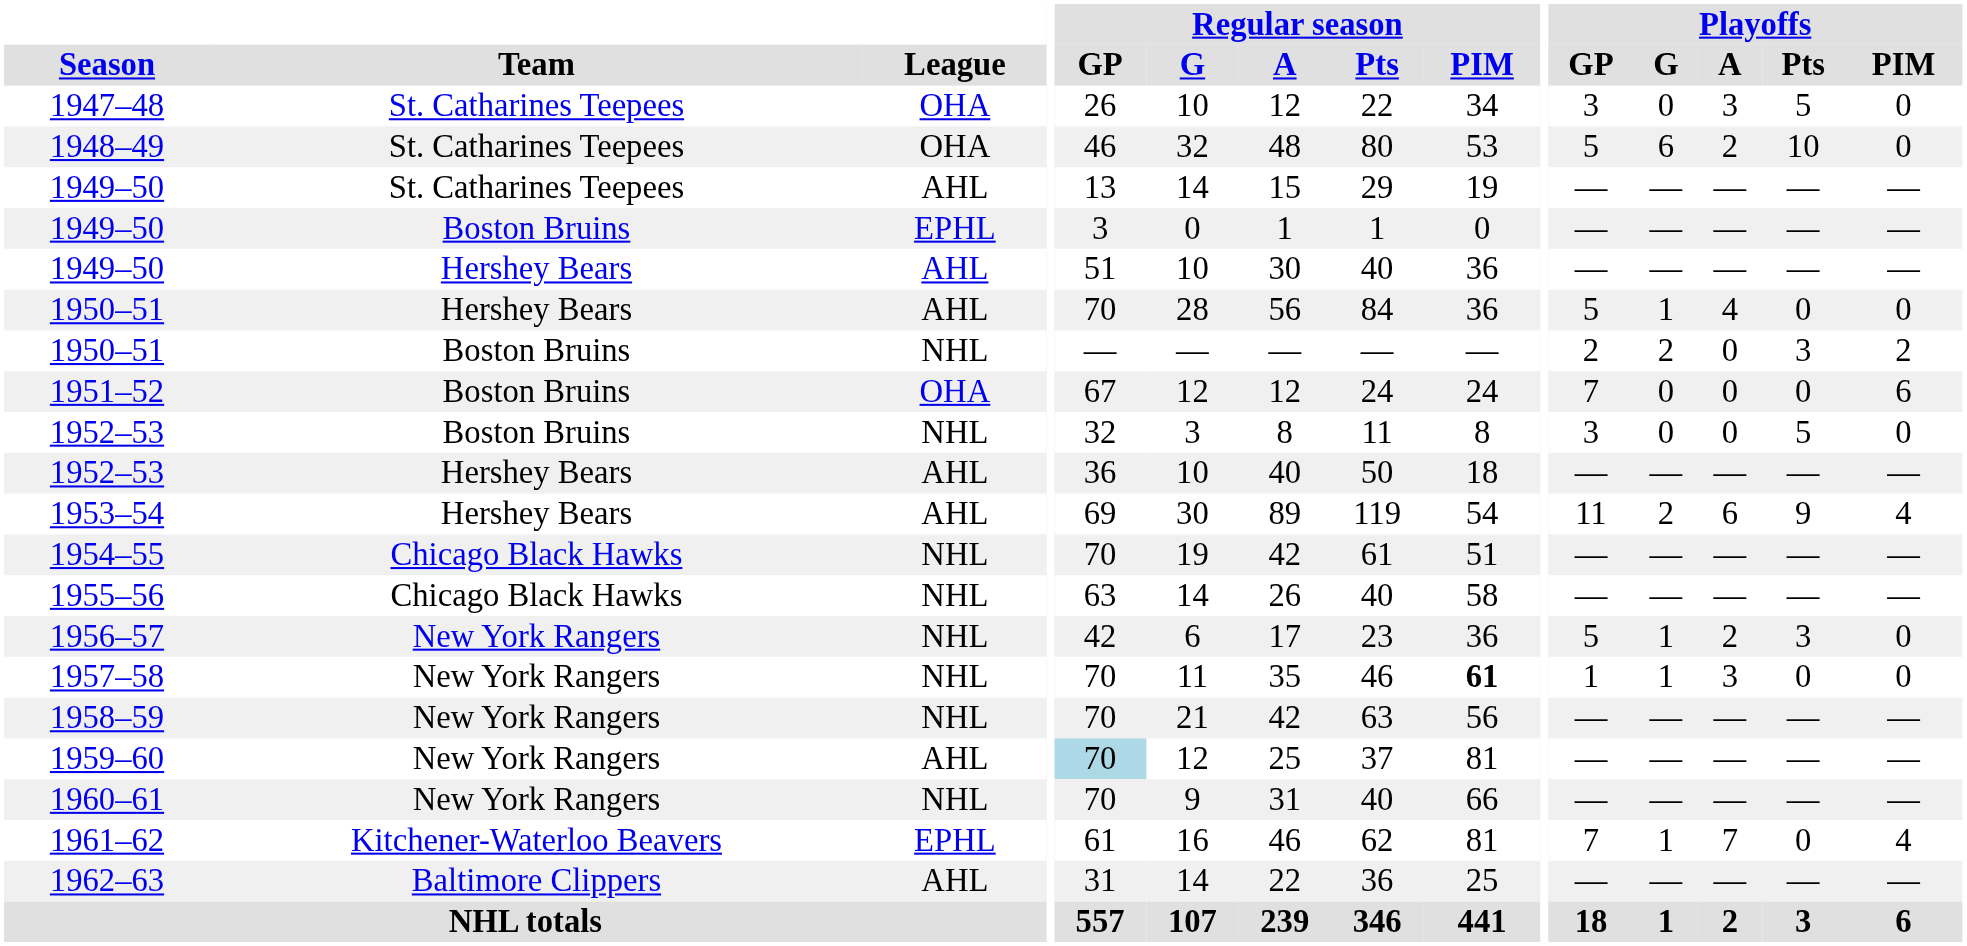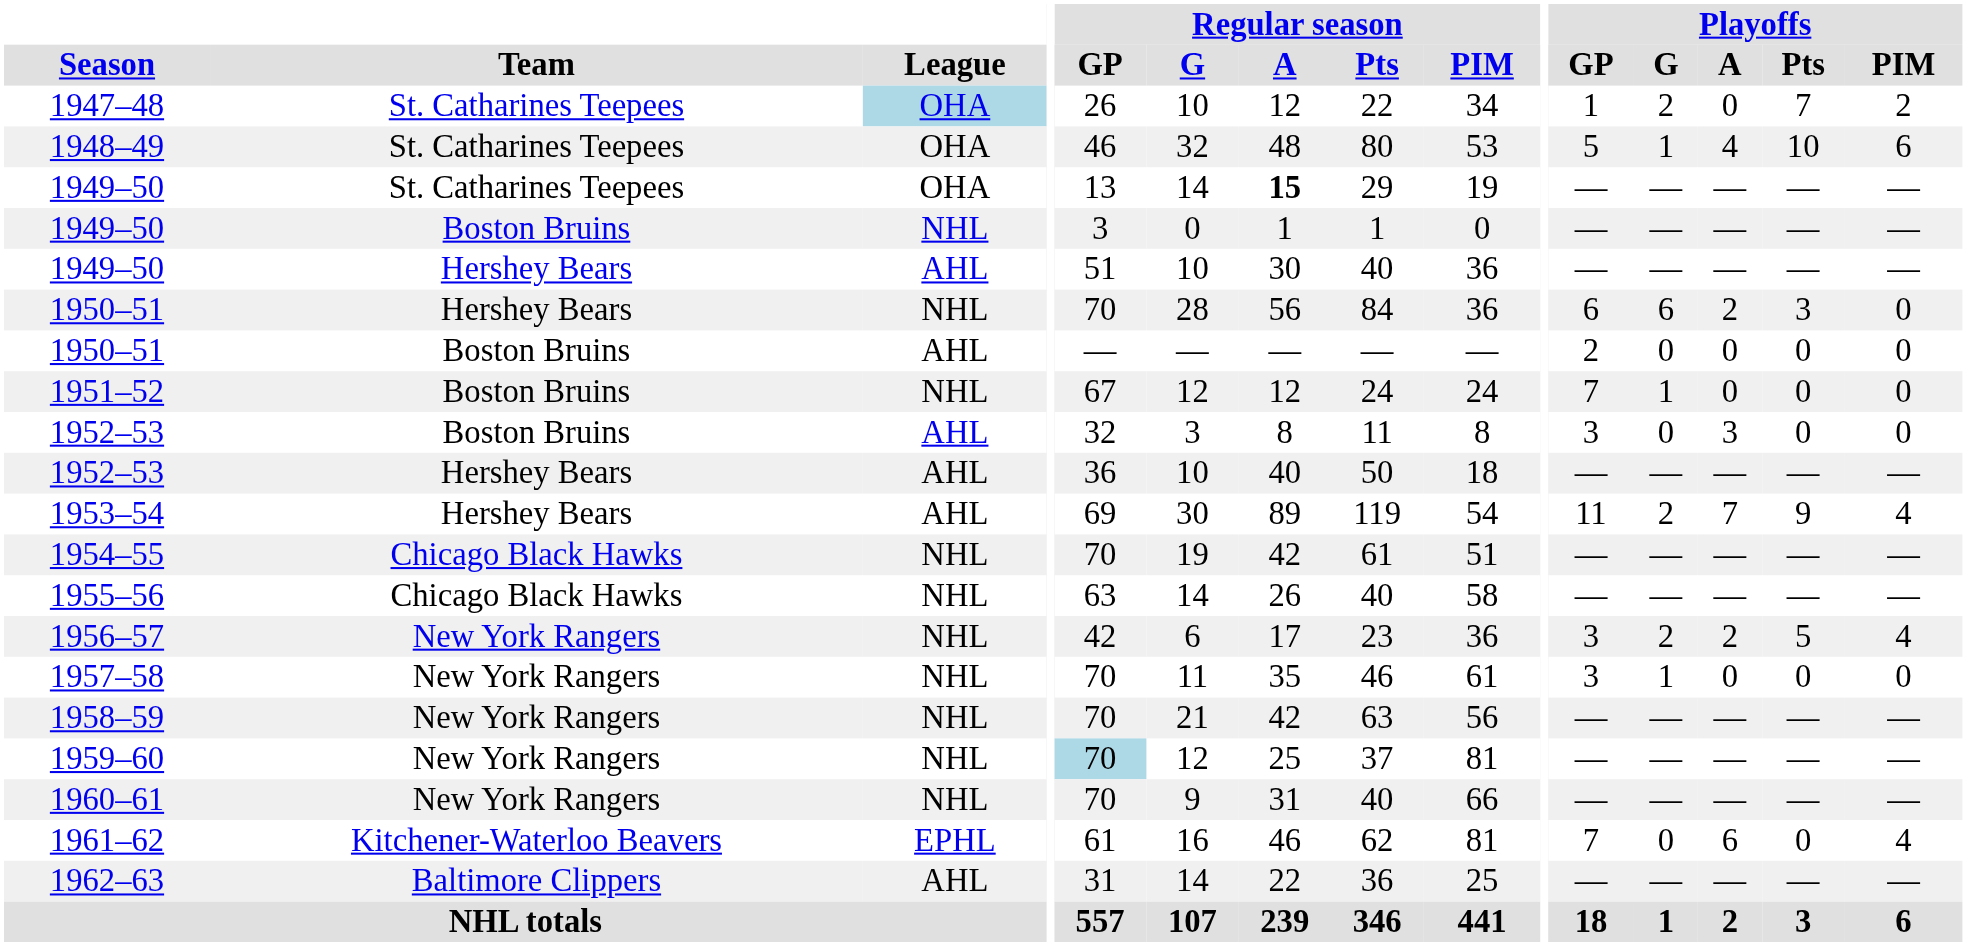1947–48 | League: no background -> lightblue background
1947–48 | Playoffs / GP: 3 -> 1
1947–48 | Playoffs / G: 0 -> 2
1947–48 | Playoffs / A: 3 -> 0
1947–48 | Playoffs / Pts: 5 -> 7
1947–48 | Playoffs / PIM: 0 -> 2
1948–49 | Playoffs / G: 6 -> 1
1948–49 | Playoffs / A: 2 -> 4
1948–49 | Playoffs / PIM: 0 -> 6
1949–50 / St. Catharines Teepees | League: AHL -> OHA
1949–50 / St. Catharines Teepees | Regular season / A: normal -> bold
1949–50 / Boston Bruins | League: EPHL -> NHL
1950–51 / Hershey Bears | League: AHL -> NHL
1950–51 / Hershey Bears | Playoffs / GP: 5 -> 6
1950–51 / Hershey Bears | Playoffs / G: 1 -> 6
1950–51 / Hershey Bears | Playoffs / A: 4 -> 2
1950–51 / Hershey Bears | Playoffs / Pts: 0 -> 3
1950–51 / Boston Bruins | League: NHL -> AHL
1950–51 / Boston Bruins | Playoffs / G: 2 -> 0
1950–51 / Boston Bruins | Playoffs / Pts: 3 -> 0
1950–51 / Boston Bruins | Playoffs / PIM: 2 -> 0
1951–52 | League: OHA -> NHL
1951–52 | Playoffs / G: 0 -> 1
1951–52 | Playoffs / PIM: 6 -> 0
1952–53 / Boston Bruins | League: NHL -> AHL
1952–53 / Boston Bruins | Playoffs / A: 0 -> 3
1952–53 / Boston Bruins | Playoffs / Pts: 5 -> 0
1953–54 | Playoffs / A: 6 -> 7
1956–57 | Playoffs / GP: 5 -> 3
1956–57 | Playoffs / G: 1 -> 2
1956–57 | Playoffs / Pts: 3 -> 5
1956–57 | Playoffs / PIM: 0 -> 4
1957–58 | Regular season / PIM: bold -> normal
1957–58 | Playoffs / GP: 1 -> 3
1957–58 | Playoffs / A: 3 -> 0
1959–60 | League: AHL -> NHL
1961–62 | Playoffs / G: 1 -> 0
1961–62 | Playoffs / A: 7 -> 6
